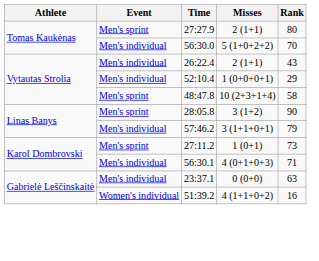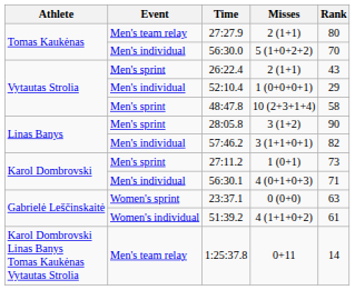27:27.9 | Event: Men's sprint -> Men's team relay
26:22.4 | Event: Men's individual -> Men's sprint
57:46.2 | Rank: 79 -> 82
23:37.1 | Event: Men's individual -> Women's sprint
51:39.2 | Rank: 16 -> 61
+ row: Karol Dombrovski Linas Banys Tomas Kaukėnas Vytautas Strolia | Men's team relay | 1:25:37.8 | 0+11 | 14
